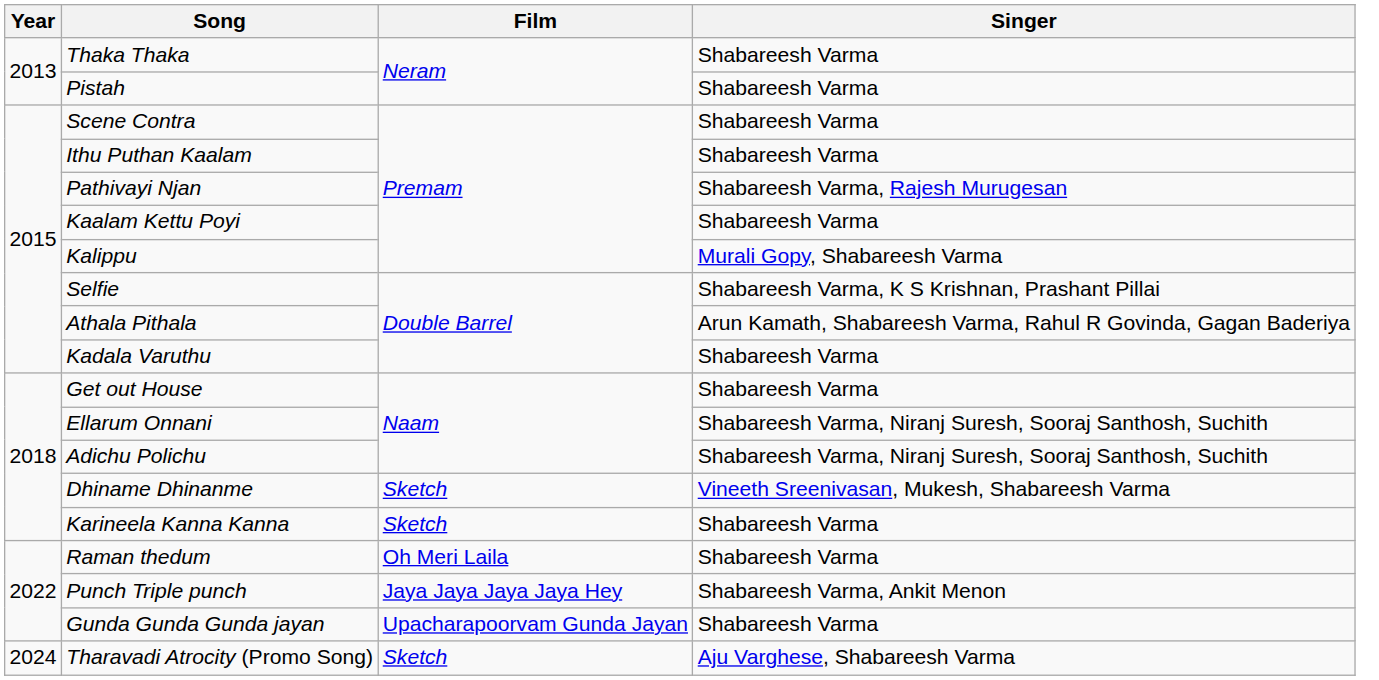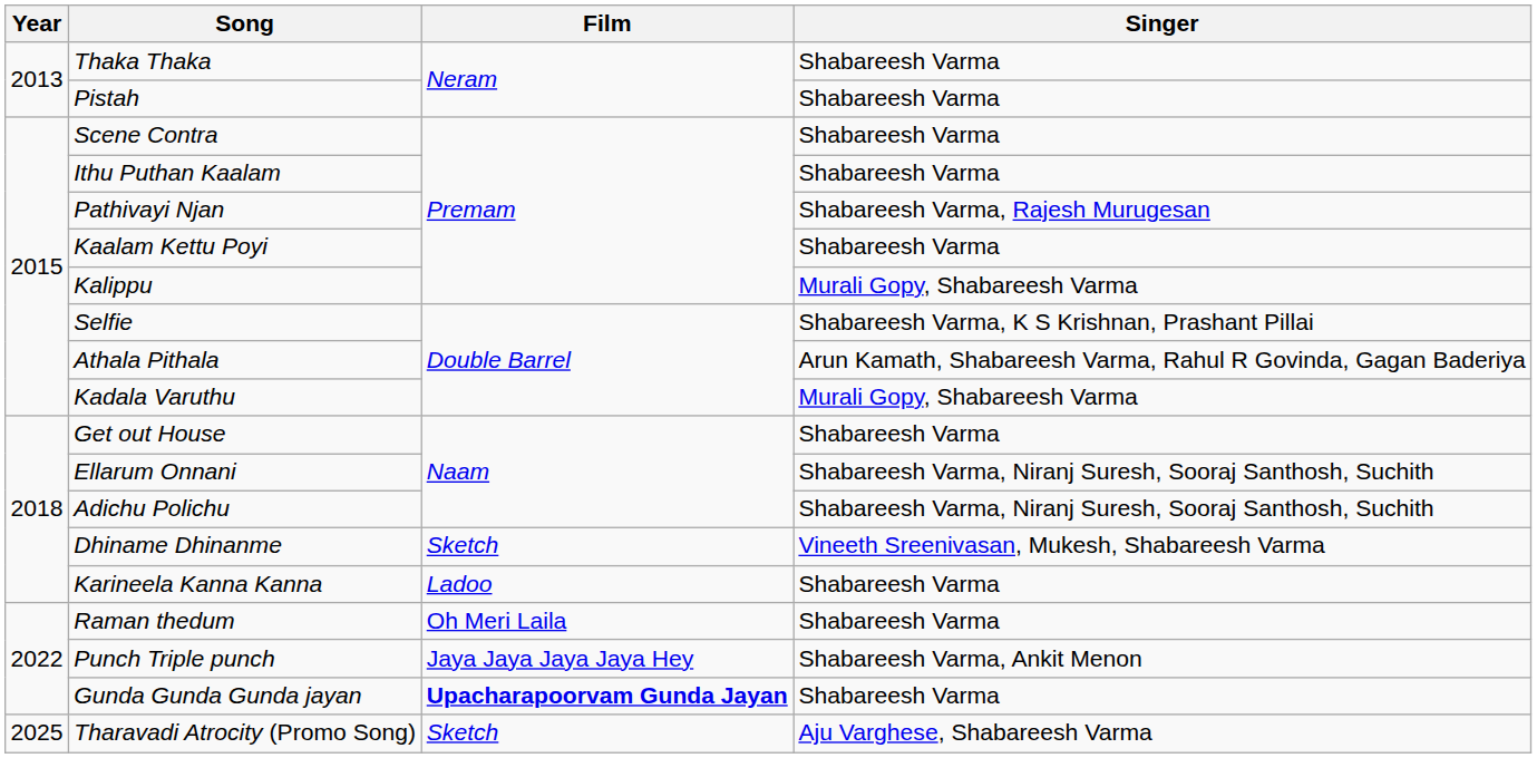Kadala Varuthu | Singer: Shabareesh Varma -> Murali Gopy, Shabareesh Varma
Karineela Kanna Kanna | Film: Sketch -> Ladoo
Gunda Gunda Gunda jayan | Film: normal -> bold
Tharavadi Atrocity (Promo Song) | Year: 2024 -> 2025
